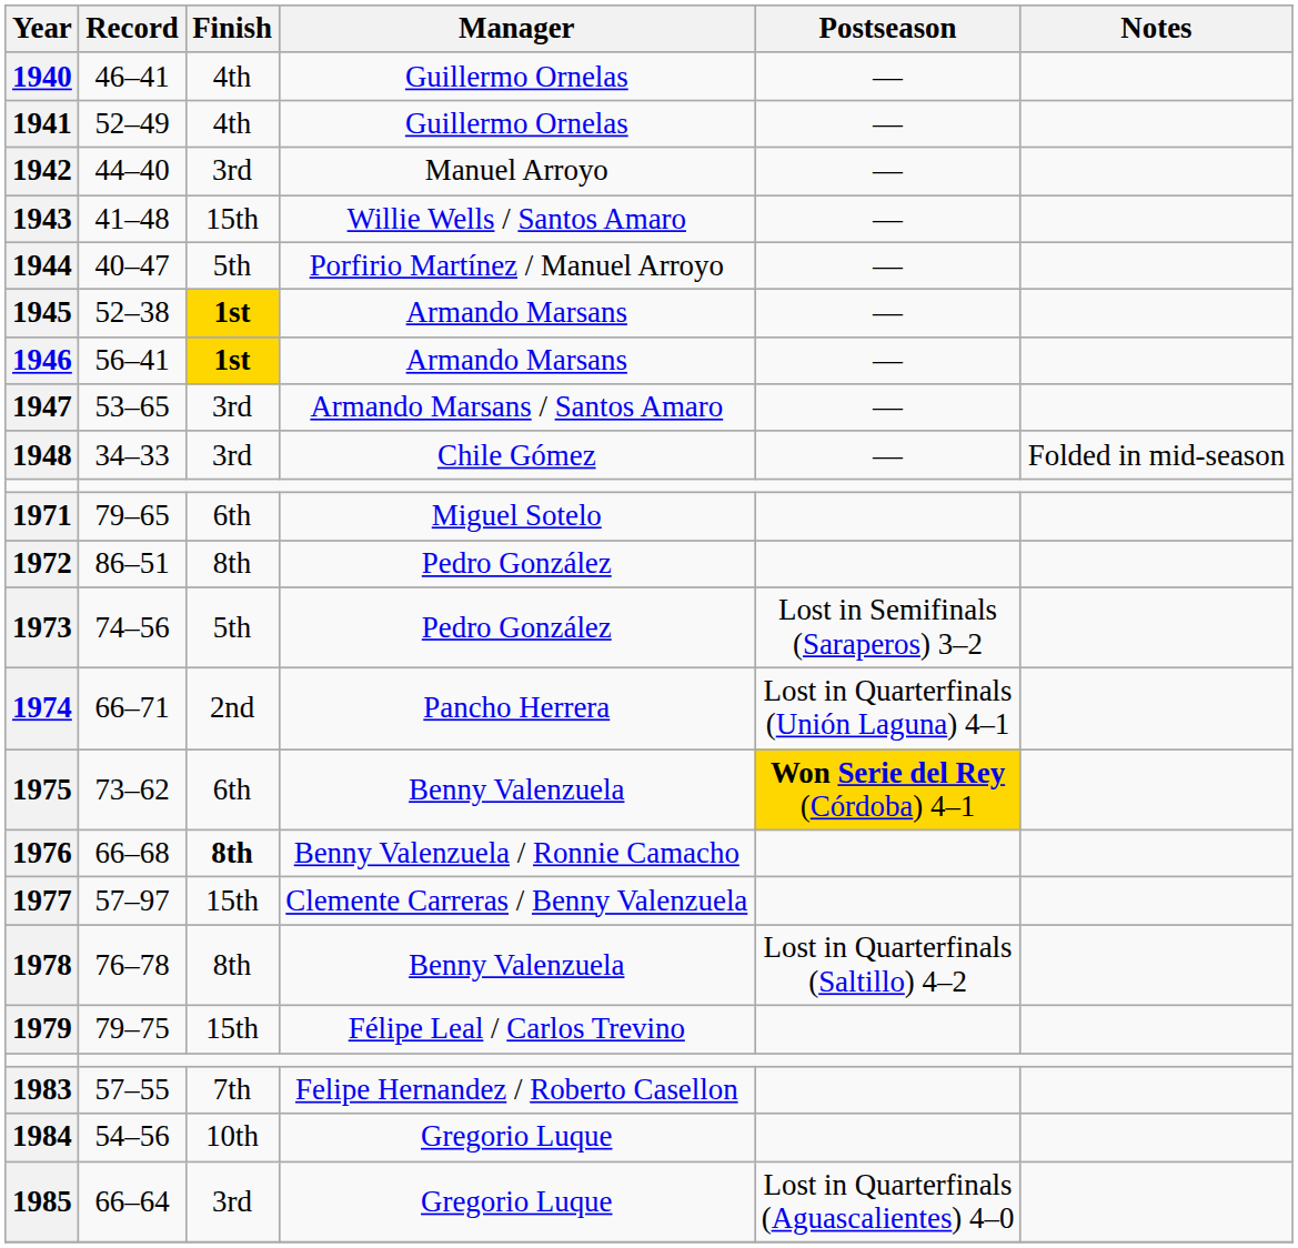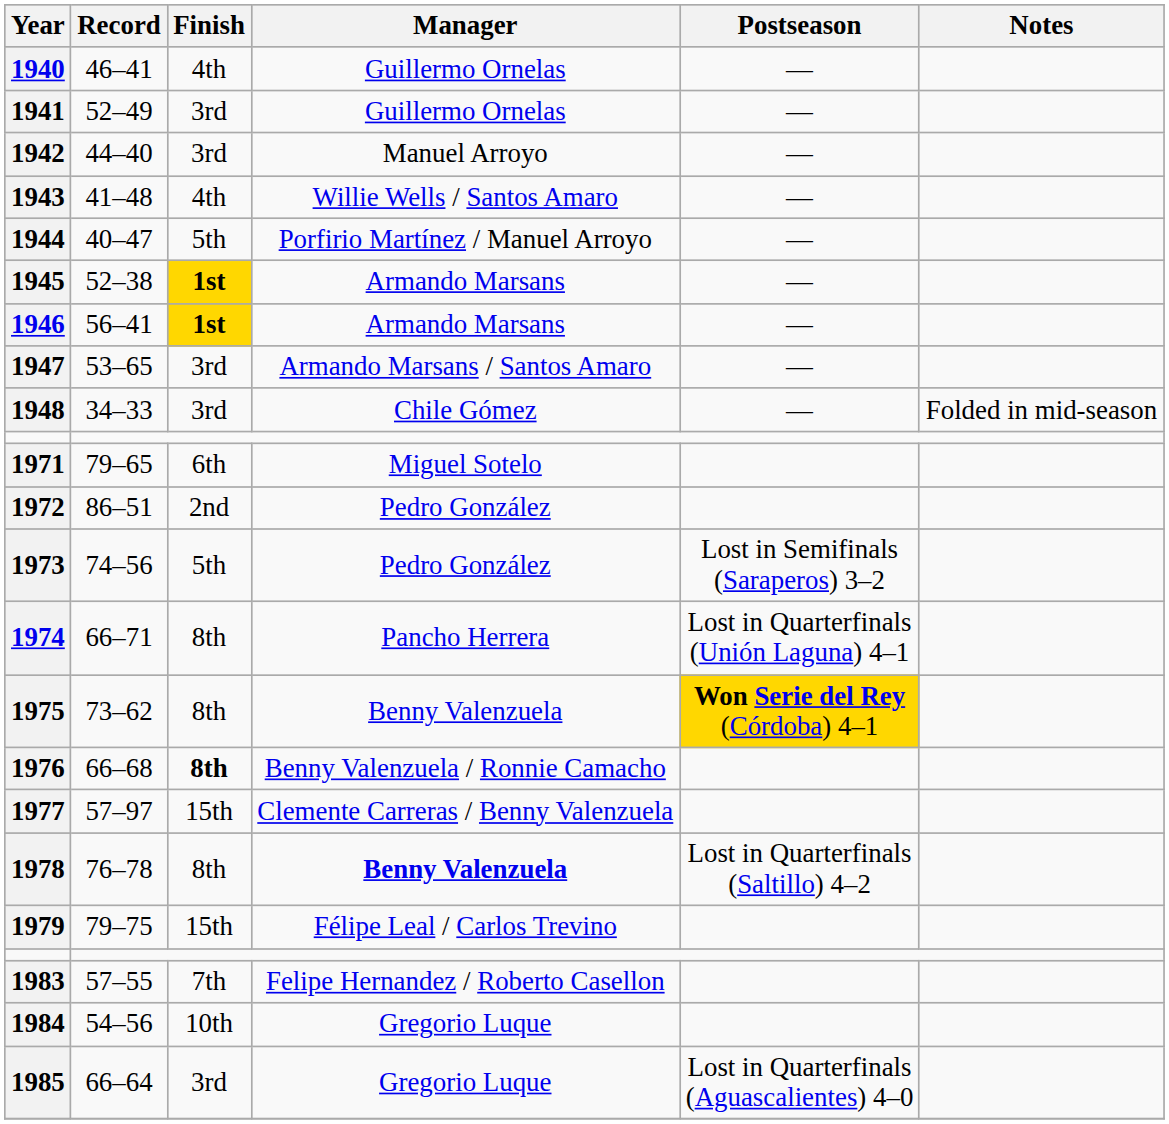1941 | Finish: 4th -> 3rd
1943 | Finish: 15th -> 4th
1972 | Finish: 8th -> 2nd
1974 | Finish: 2nd -> 8th
1975 | Finish: 6th -> 8th
1978 | Manager: normal -> bold
